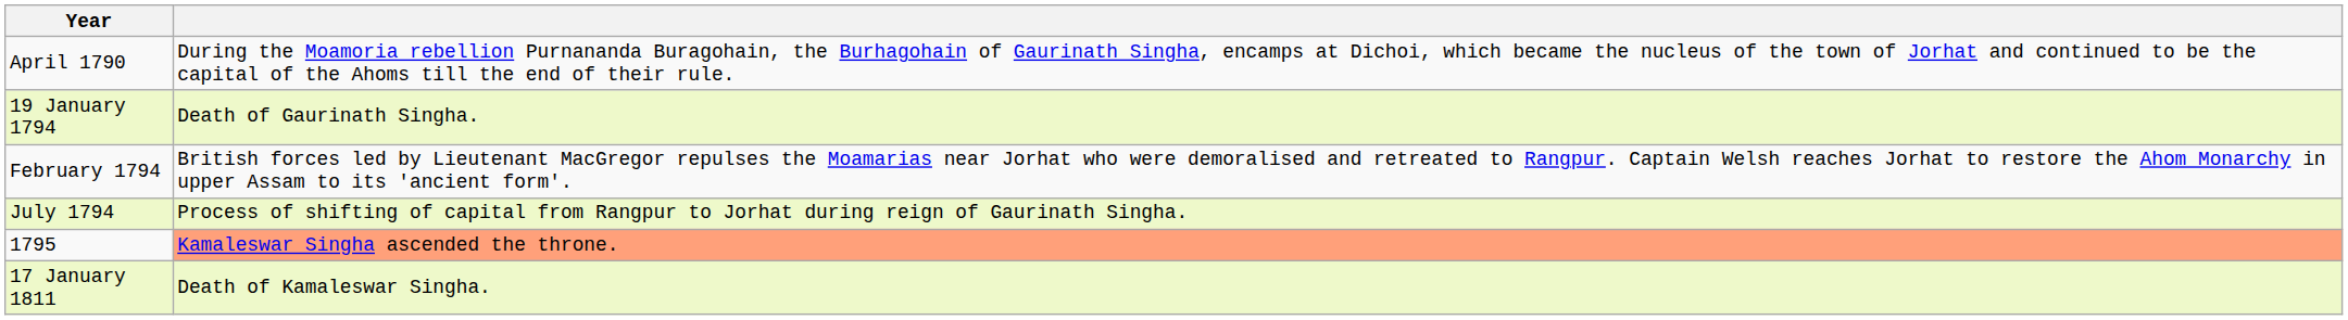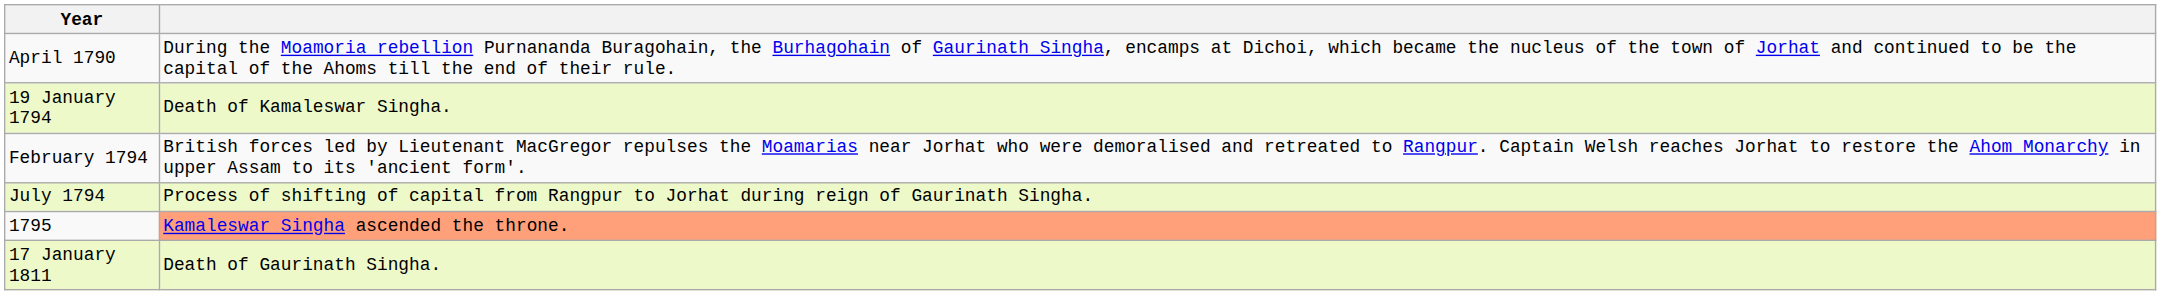19 January 1794 | column 2: Death of Gaurinath Singha. -> Death of Kamaleswar Singha.
17 January 1811 | column 2: Death of Kamaleswar Singha. -> Death of Gaurinath Singha.
